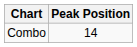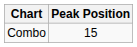Combo | Peak Position: 14 -> 15
